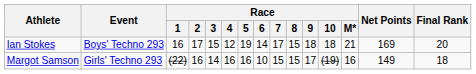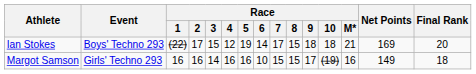Ian Stokes | Race / 1: 16 -> (22)
Margot Samson | Race / 1: (22) -> 16
